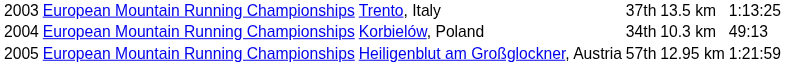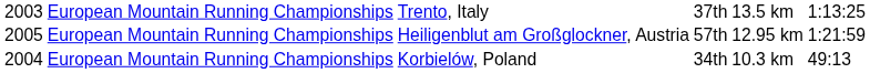rows swapped: Korbielów, Poland <-> Heiligenblut am Großglockner, Austria
